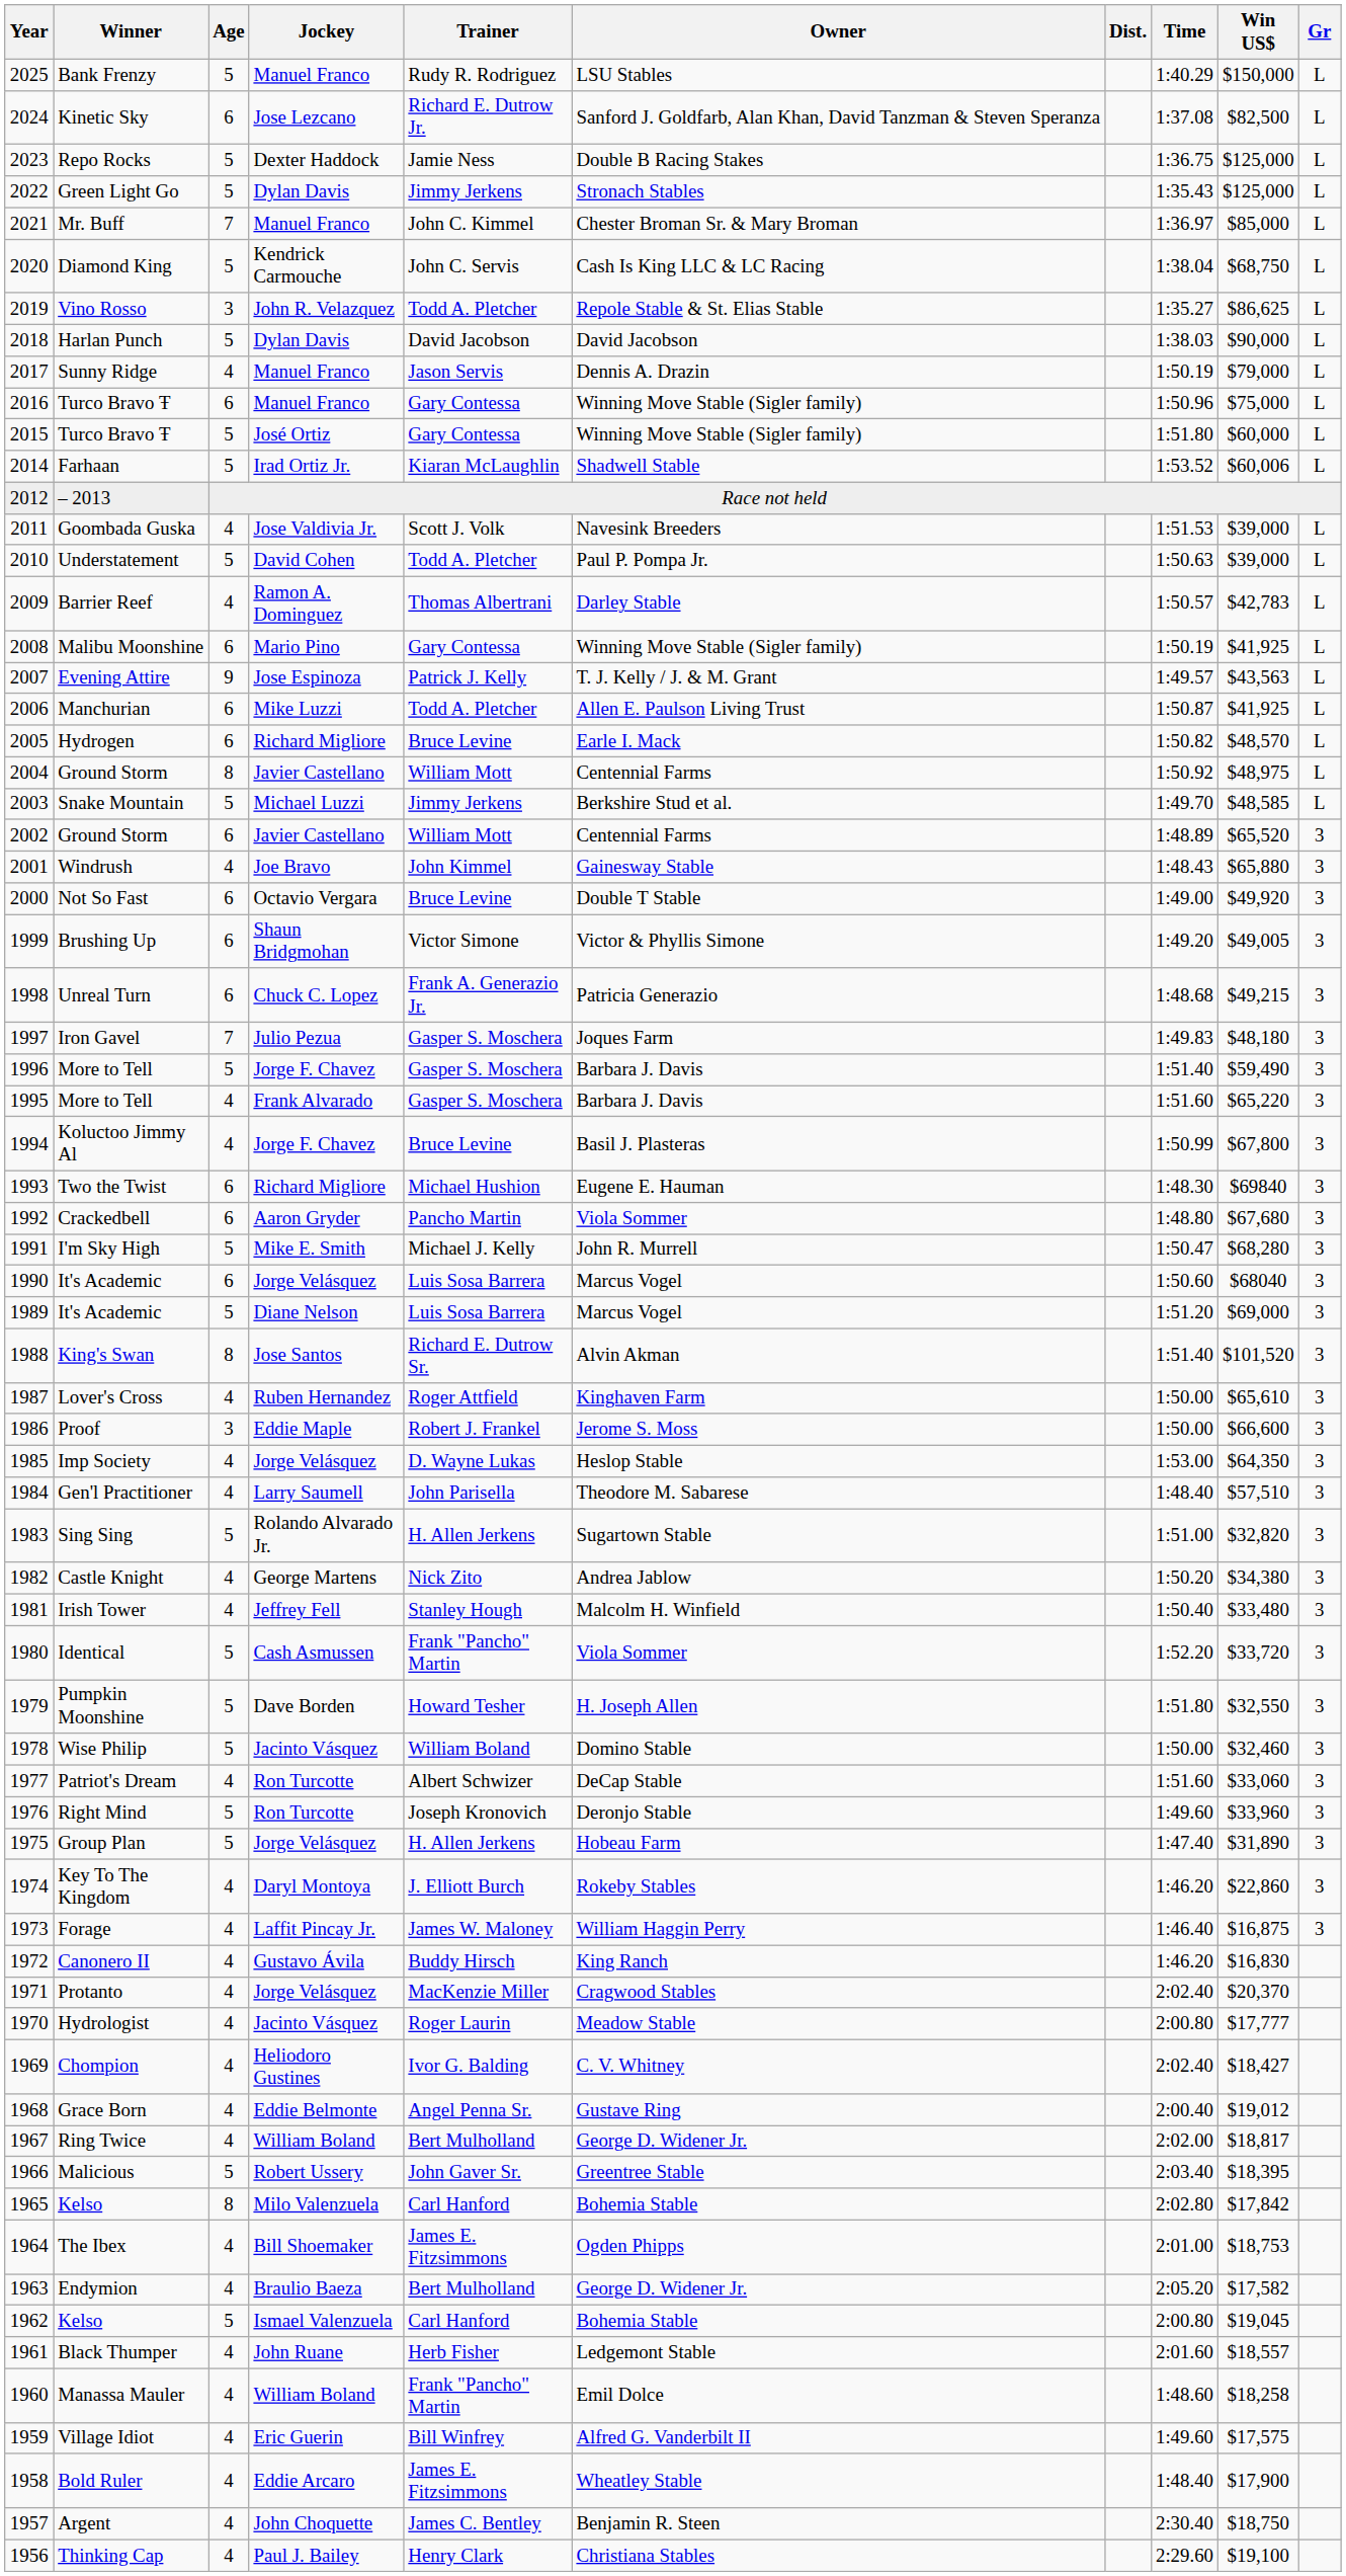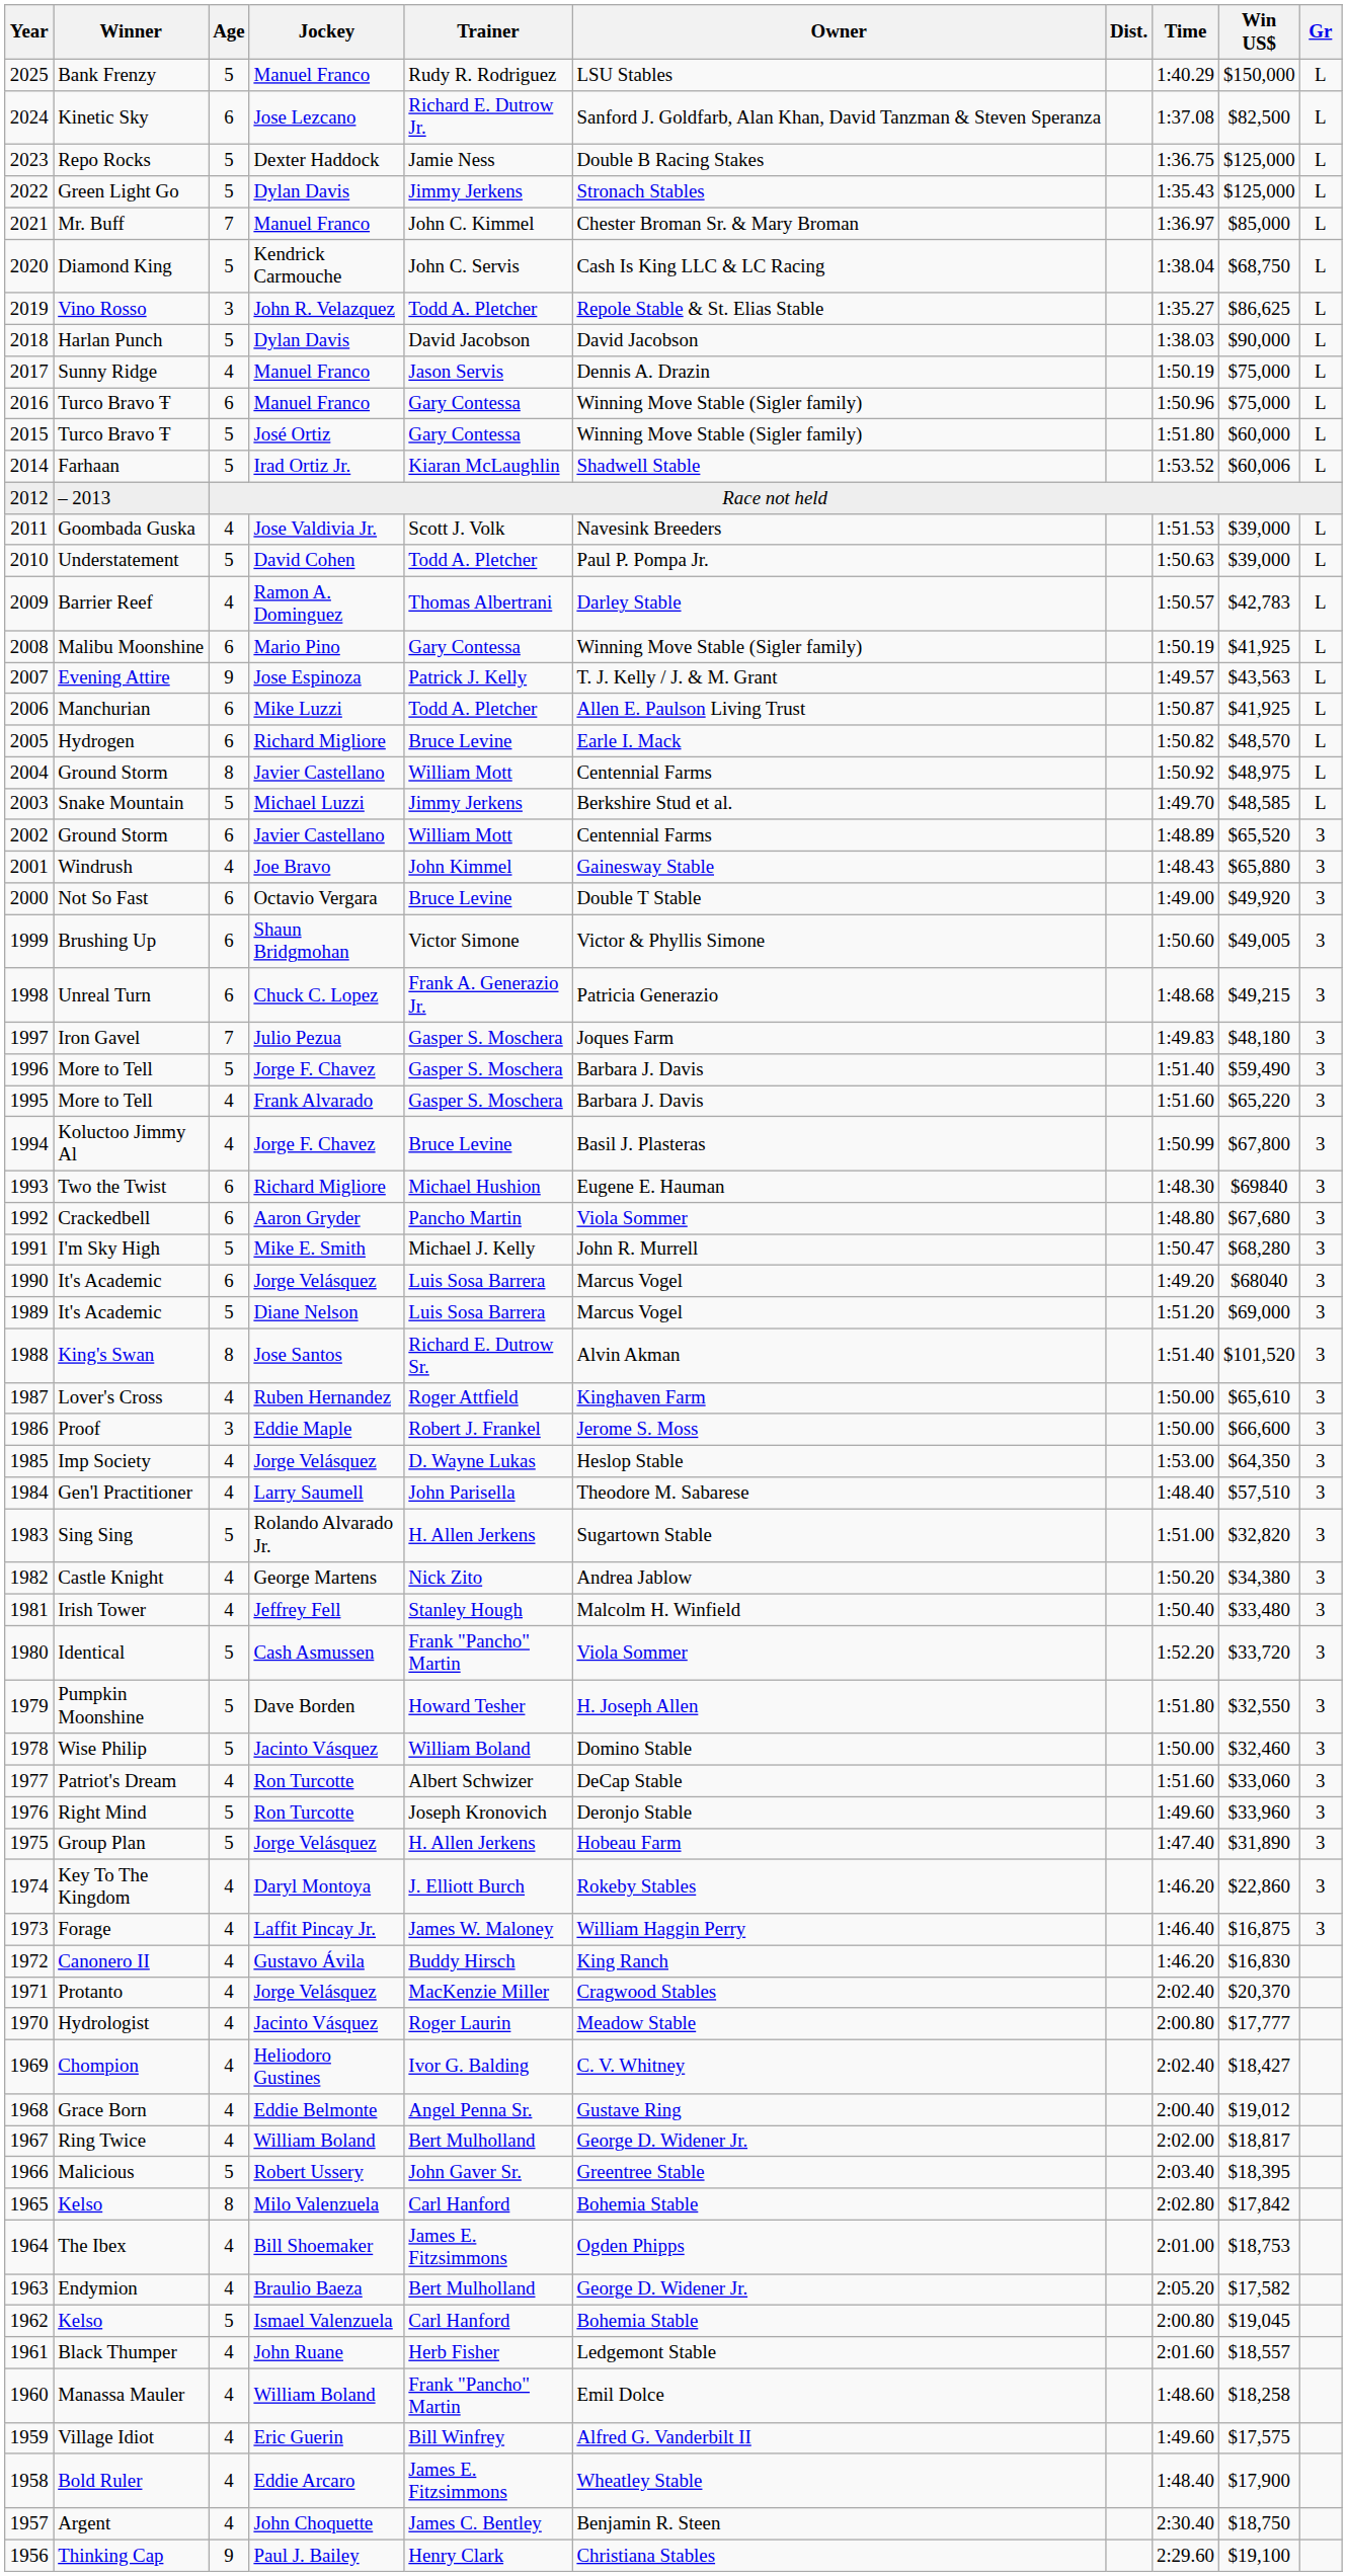Sunny Ridge | Win US$: $79,000 -> $75,000
Brushing Up | Time: 1:49.20 -> 1:50.60
1990 / It's Academic | Time: 1:50.60 -> 1:49.20
Thinking Cap | Age: 4 -> 9
